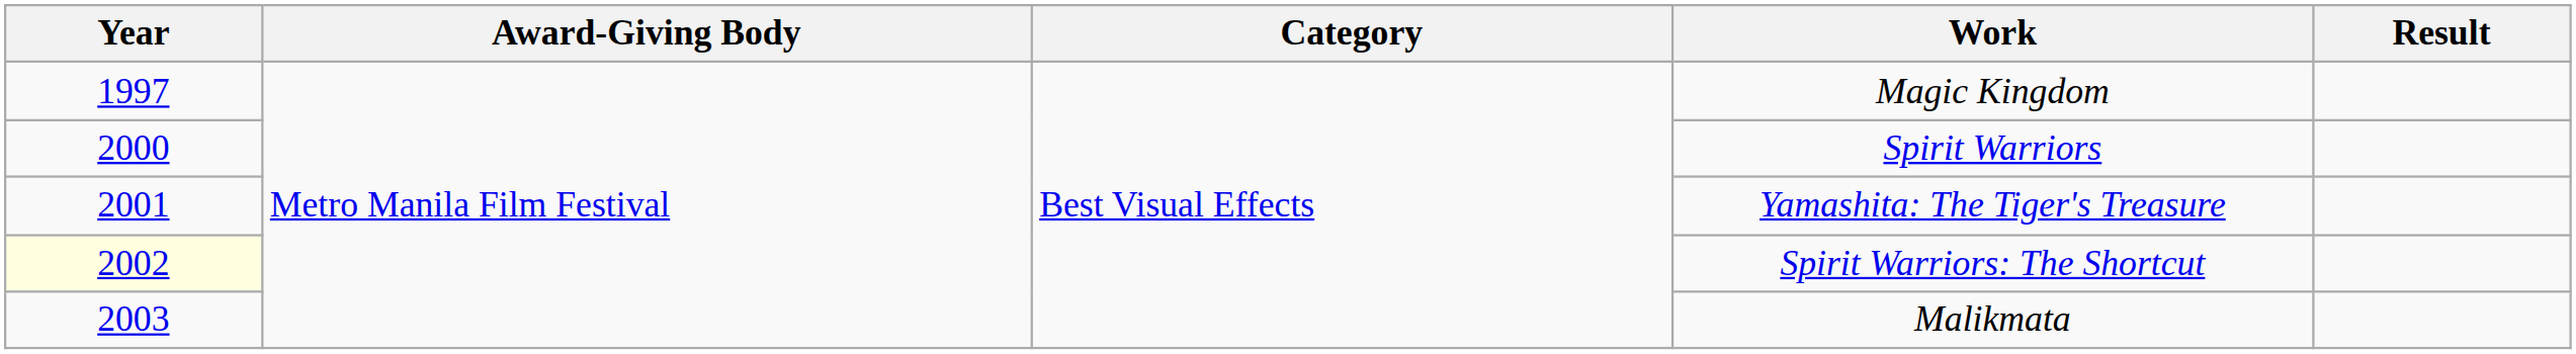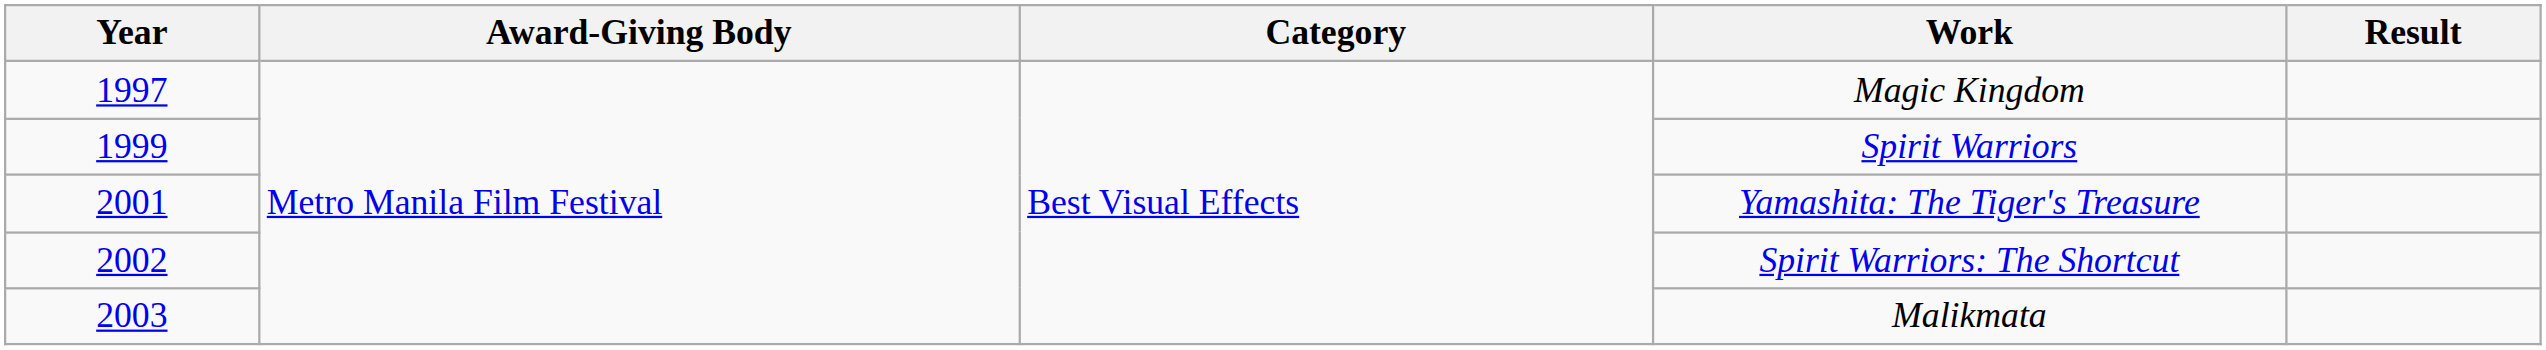Spirit Warriors | Year: 2000 -> 1999
Spirit Warriors: The Shortcut | Year: lightyellow background -> no background
